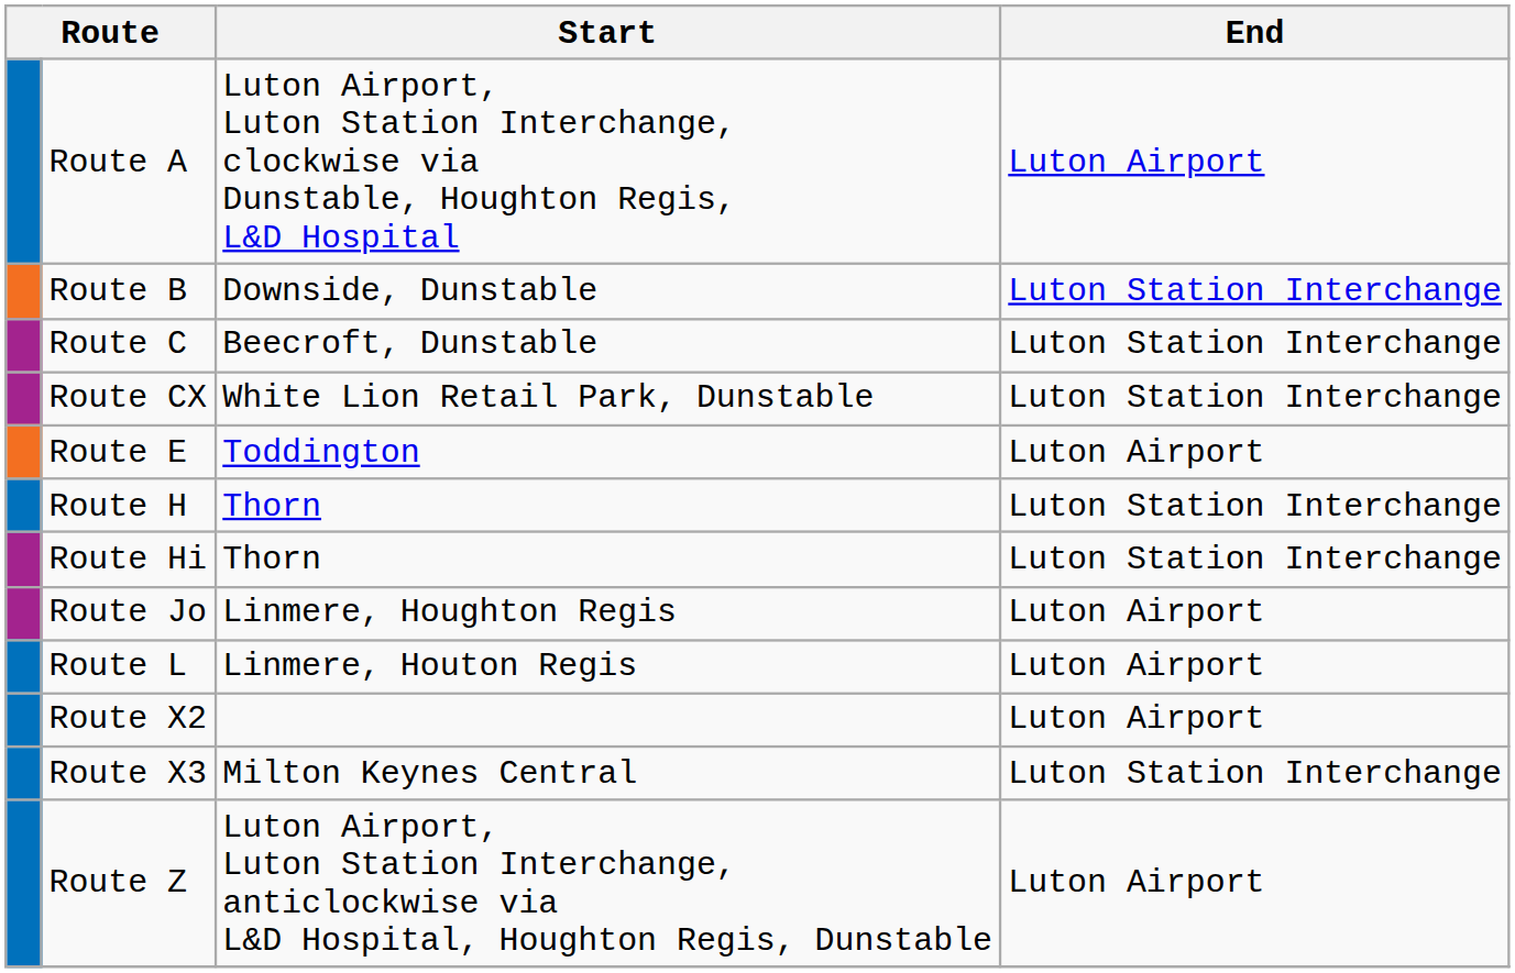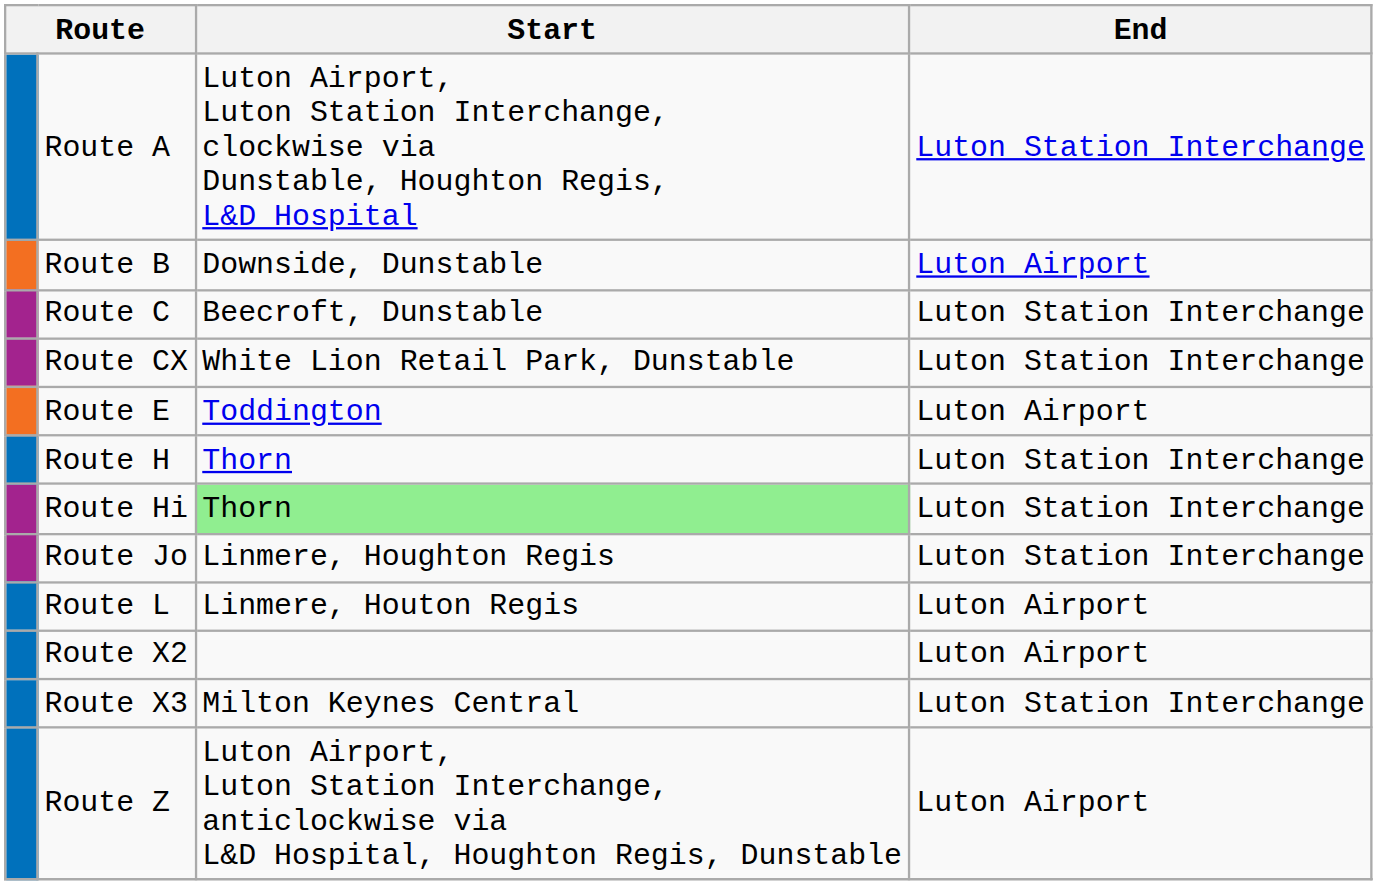Route A | End: Luton Airport -> Luton Station Interchange
Route B | End: Luton Station Interchange -> Luton Airport
Route Hi | Start: no background -> lightgreen background
Route Jo | End: Luton Airport -> Luton Station Interchange
